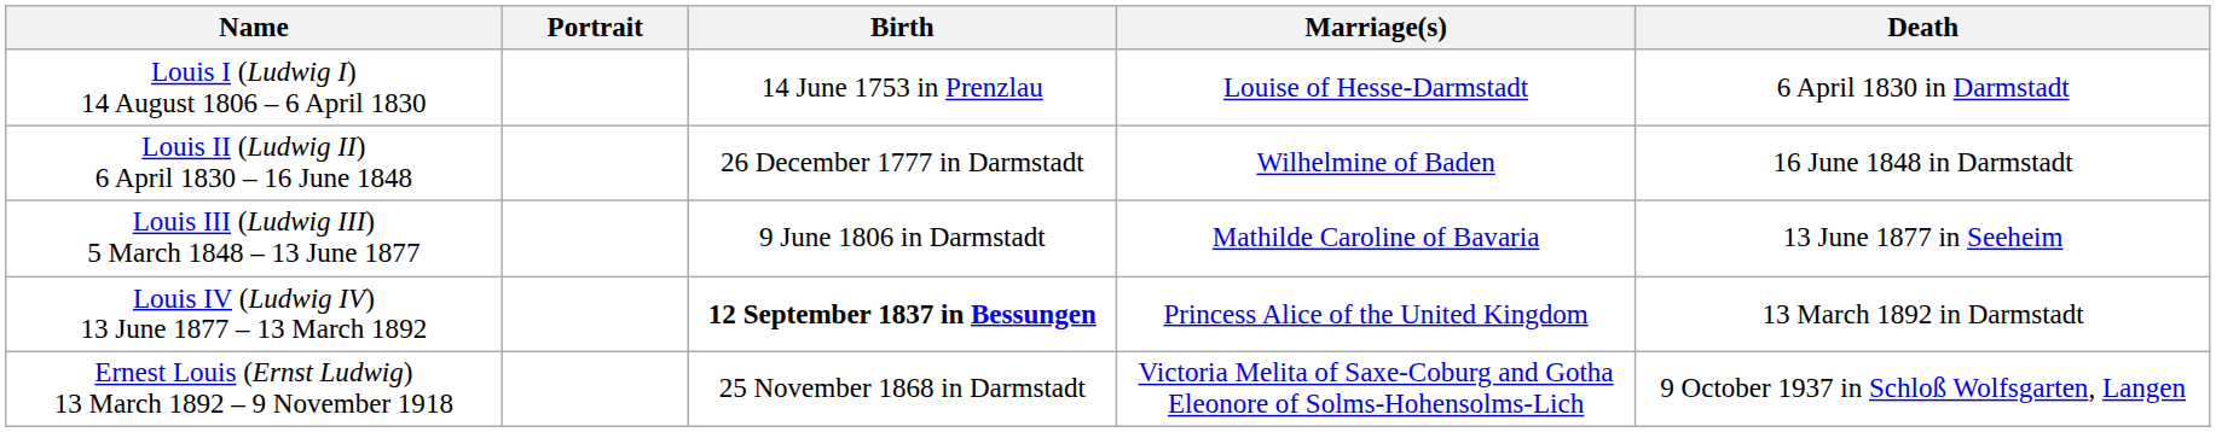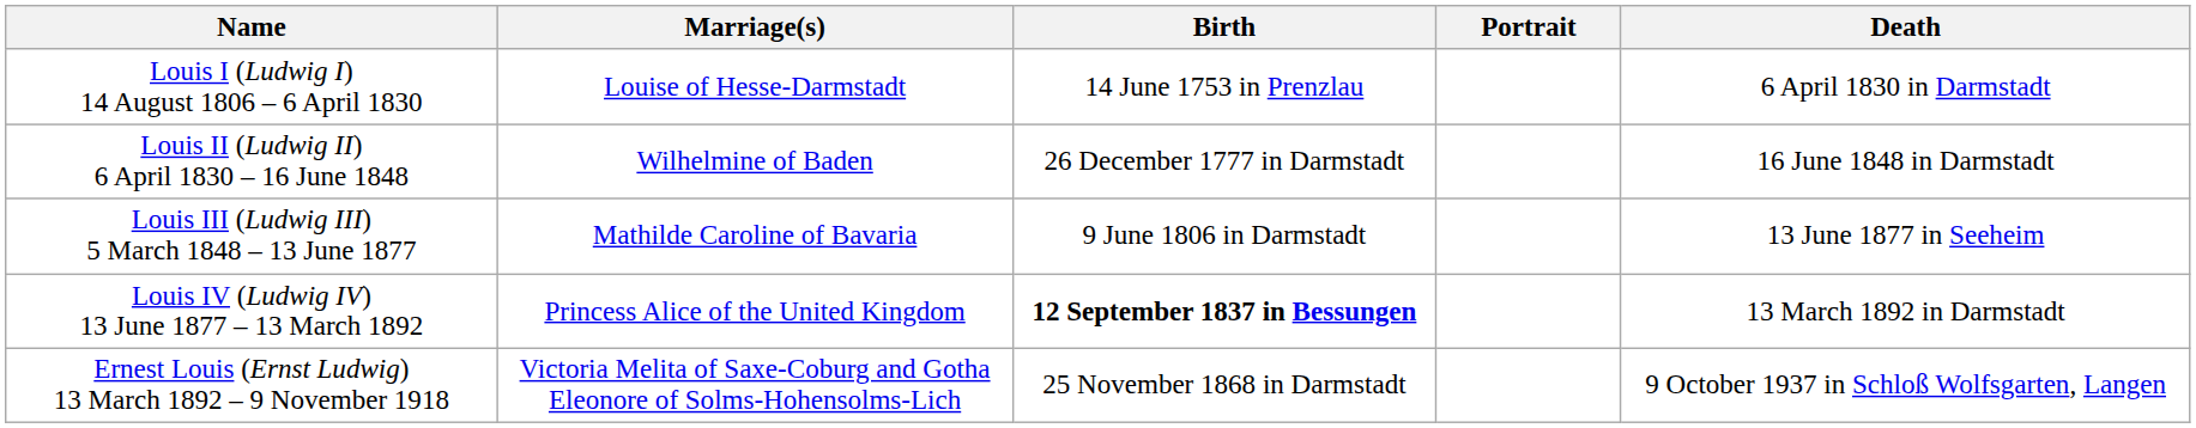columns swapped: Portrait <-> Marriage(s)
